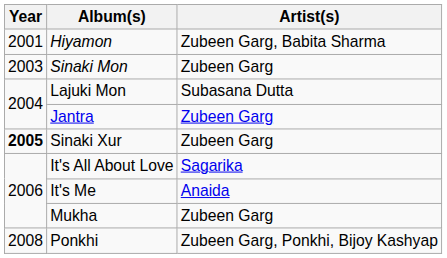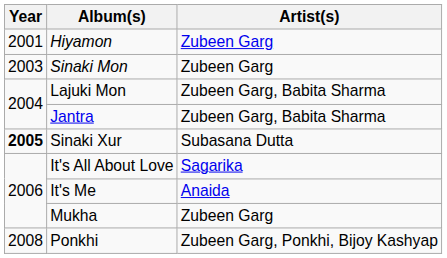Hiyamon | Artist(s): Zubeen Garg, Babita Sharma -> Zubeen Garg
Lajuki Mon | Artist(s): Subasana Dutta -> Zubeen Garg, Babita Sharma
Jantra | Artist(s): Zubeen Garg -> Zubeen Garg, Babita Sharma
Sinaki Xur | Artist(s): Zubeen Garg -> Subasana Dutta
